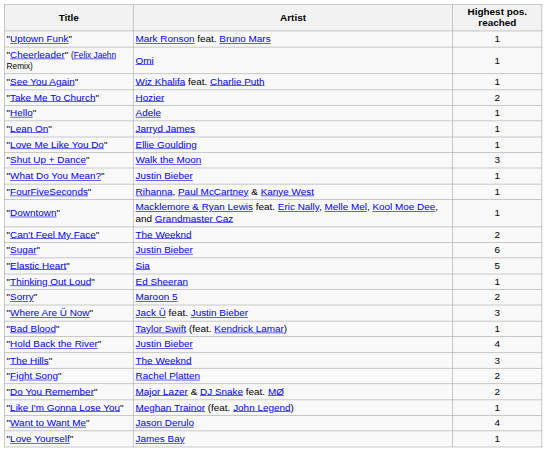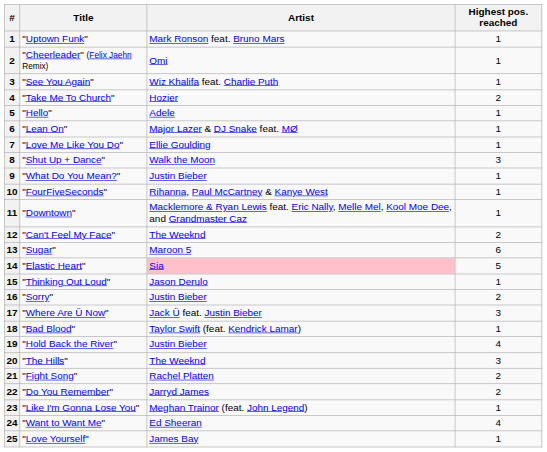+ column: # | 1 | 2 | 3 | 4 | 5 | 6 | 7 | 8 | 9 | 10 | 11 | 12 | 13 | 14 | 15 | 16 | 17 | 18 | 19 | 20 | 21 | 22 | 23 | 24 | 25
"Lean On" | Artist: Jarryd James -> Major Lazer & DJ Snake feat. MØ
"Sugar" | Artist: Justin Bieber -> Maroon 5
"Elastic Heart" | Artist: no background -> pink background
"Thinking Out Loud" | Artist: Ed Sheeran -> Jason Derulo
"Sorry" | Artist: Maroon 5 -> Justin Bieber
"Do You Remember" | Artist: Major Lazer & DJ Snake feat. MØ -> Jarryd James
"Want to Want Me" | Artist: Jason Derulo -> Ed Sheeran
